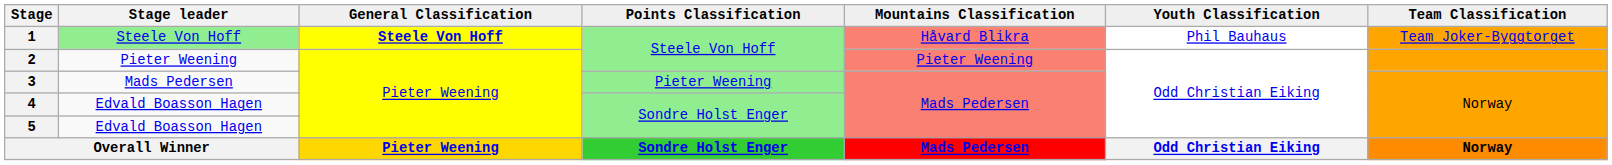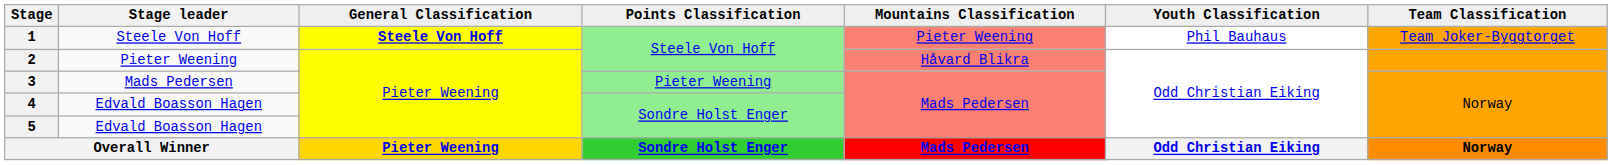1 | Stage leader: lightgreen background -> no background
1 | Mountains Classification: Håvard Blikra -> Pieter Weening
2 | Mountains Classification: Pieter Weening -> Håvard Blikra
